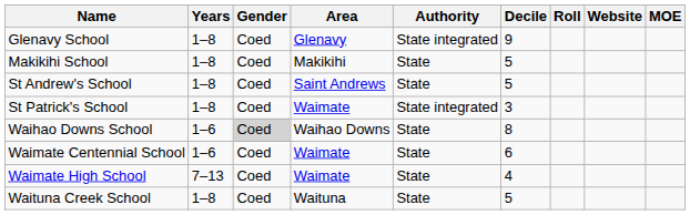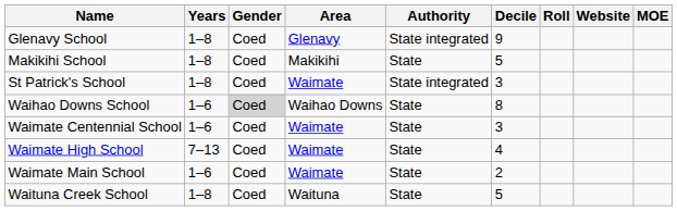- row: St Andrew's School | 1–8 | Coed | Saint Andrews | State | 5
Waimate Centennial School | Decile: 6 -> 3
+ row: Waimate Main School | 1–6 | Coed | Waimate | State | 2
